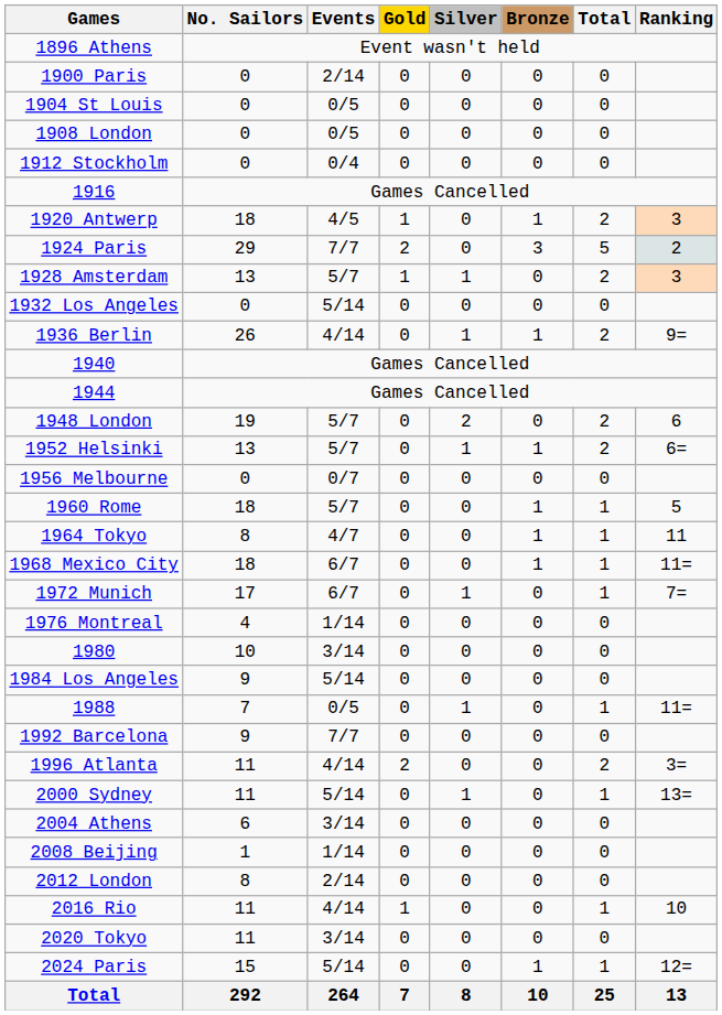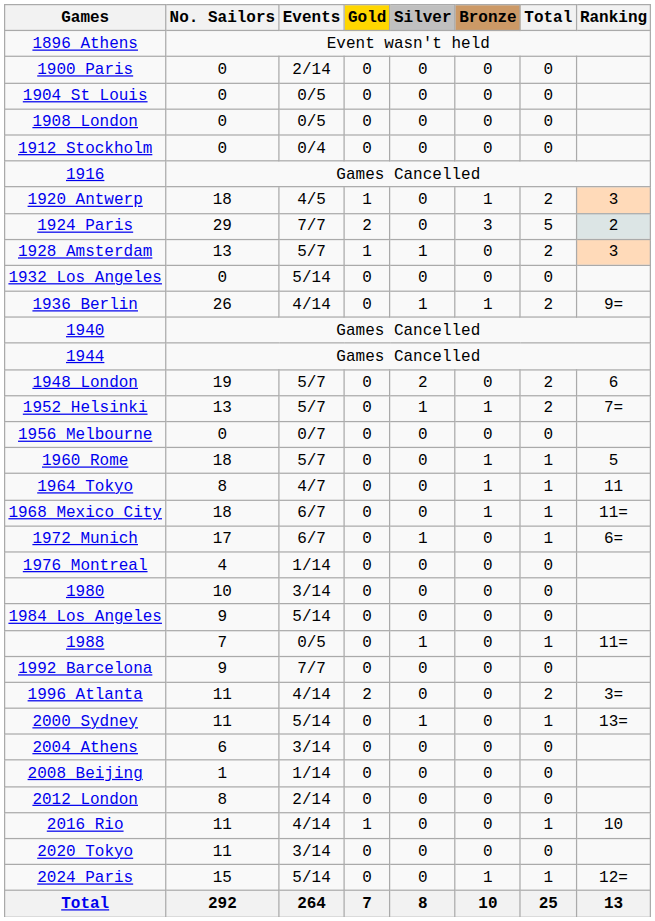1952 Helsinki | Ranking: 6= -> 7=
1972 Munich | Ranking: 7= -> 6=
